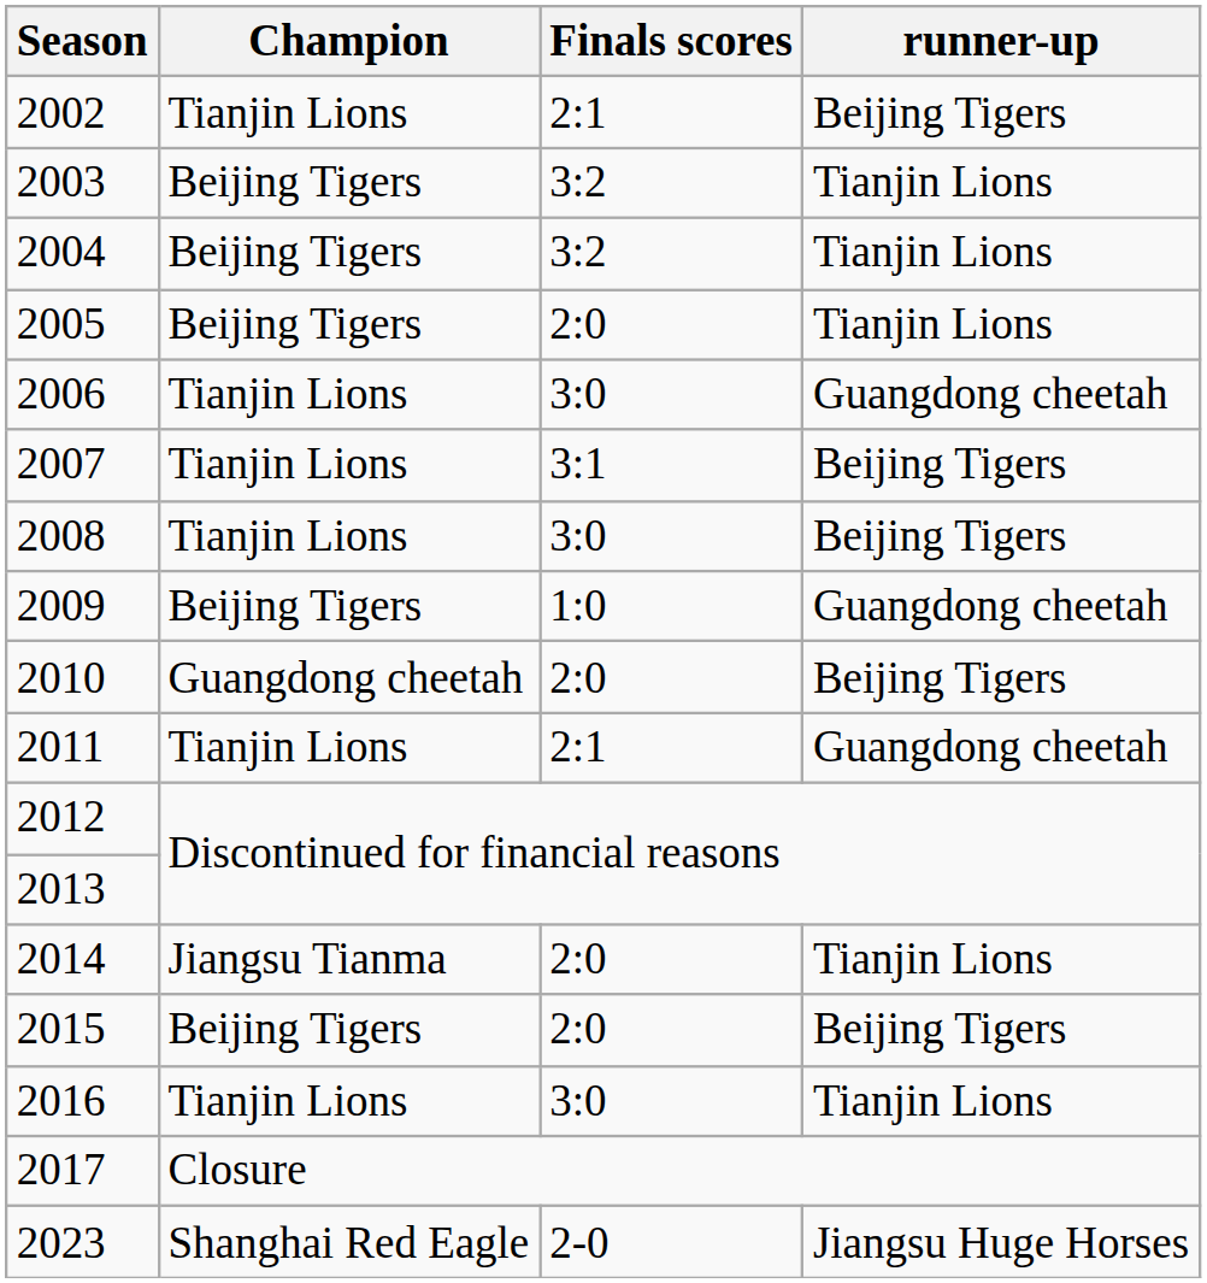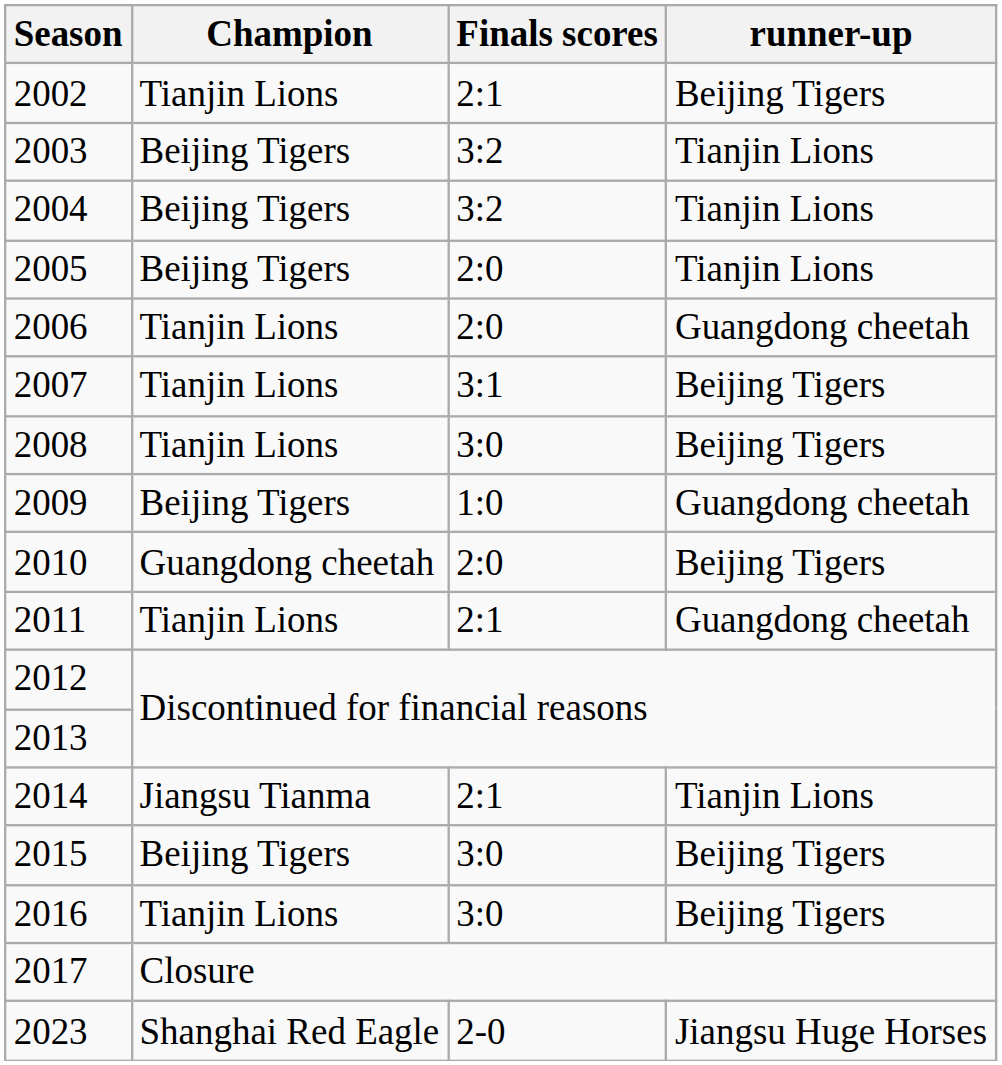2006 | Finals scores: 3:0 -> 2:0
2014 | Finals scores: 2:0 -> 2:1
2015 | Finals scores: 2:0 -> 3:0
2016 | runner-up: Tianjin Lions -> Beijing Tigers
